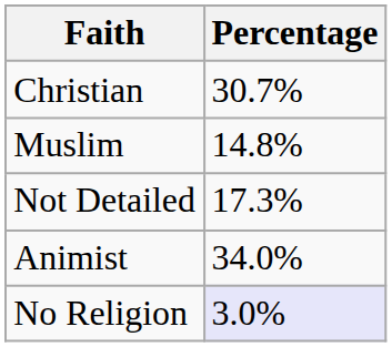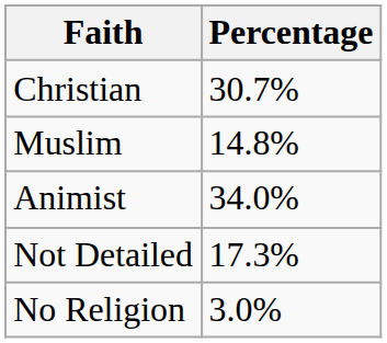rows swapped: Animist <-> Not Detailed
No Religion | Percentage: lavender background -> no background
